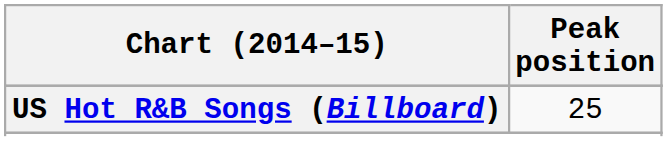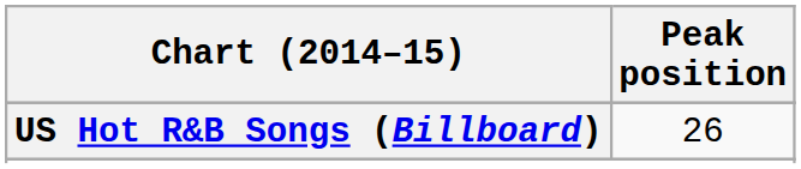US Hot R&B Songs (Billboard) | Peak position: 25 -> 26
